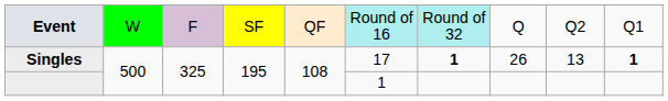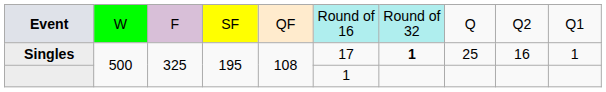Singles | column 8: 26 -> 25
Singles | column 9: 13 -> 16
Singles | column 10: bold -> normal
